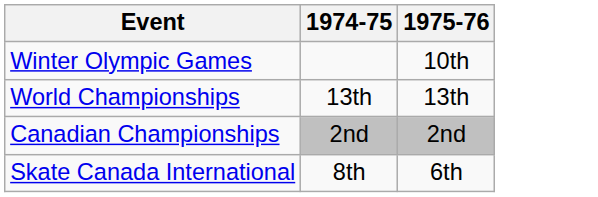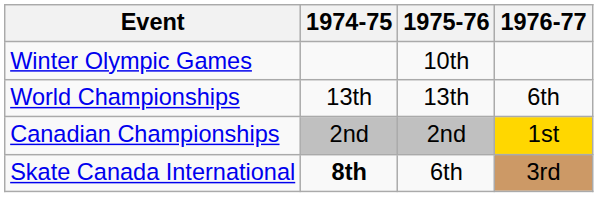+ column: 1976-77 | 6th | 1st | 3rd
Skate Canada International | 1974-75: normal -> bold
